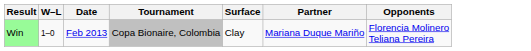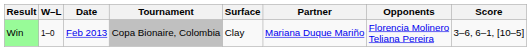+ column: Score | 3–6, 6–1, [10–5]
